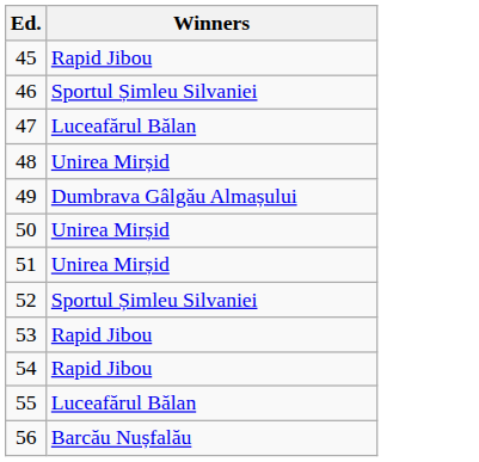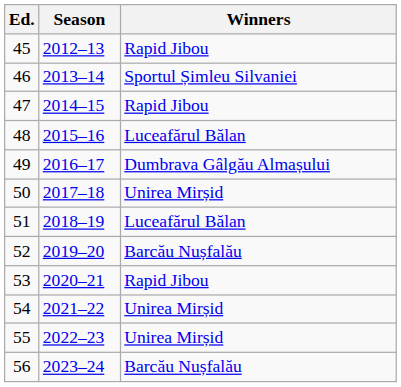+ column: Season | 2012–13 | 2013–14 | 2014–15 | 2015–16 | 2016–17 | 2017–18 | 2018–19 | 2019–20 | 2020–21 | 2021–22 | 2022–23 | 2023–24
47 | Winners: Luceafărul Bălan -> Rapid Jibou
48 | Winners: Unirea Mirșid -> Luceafărul Bălan
51 | Winners: Unirea Mirșid -> Luceafărul Bălan
52 | Winners: Sportul Șimleu Silvaniei -> Barcău Nușfalău
54 | Winners: Rapid Jibou -> Unirea Mirșid
55 | Winners: Luceafărul Bălan -> Unirea Mirșid
